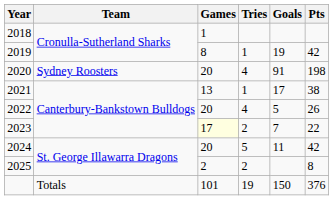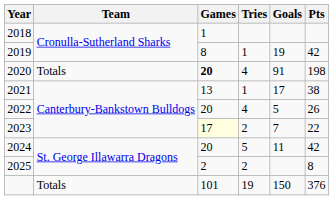2020 | Team: Sydney Roosters -> Totals
2020 | Games: normal -> bold
